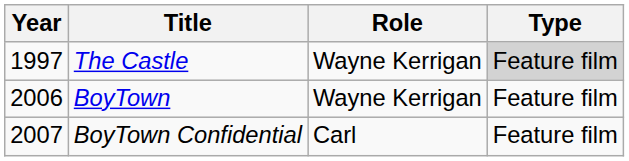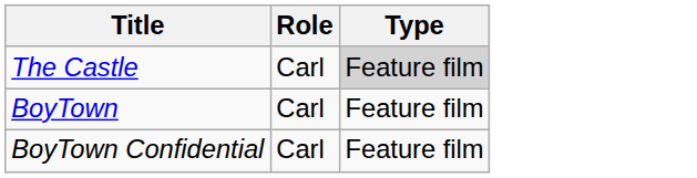- column: Year | 1997 | 2006 | 2007
The Castle | Role: Wayne Kerrigan -> Carl
BoyTown | Role: Wayne Kerrigan -> Carl
